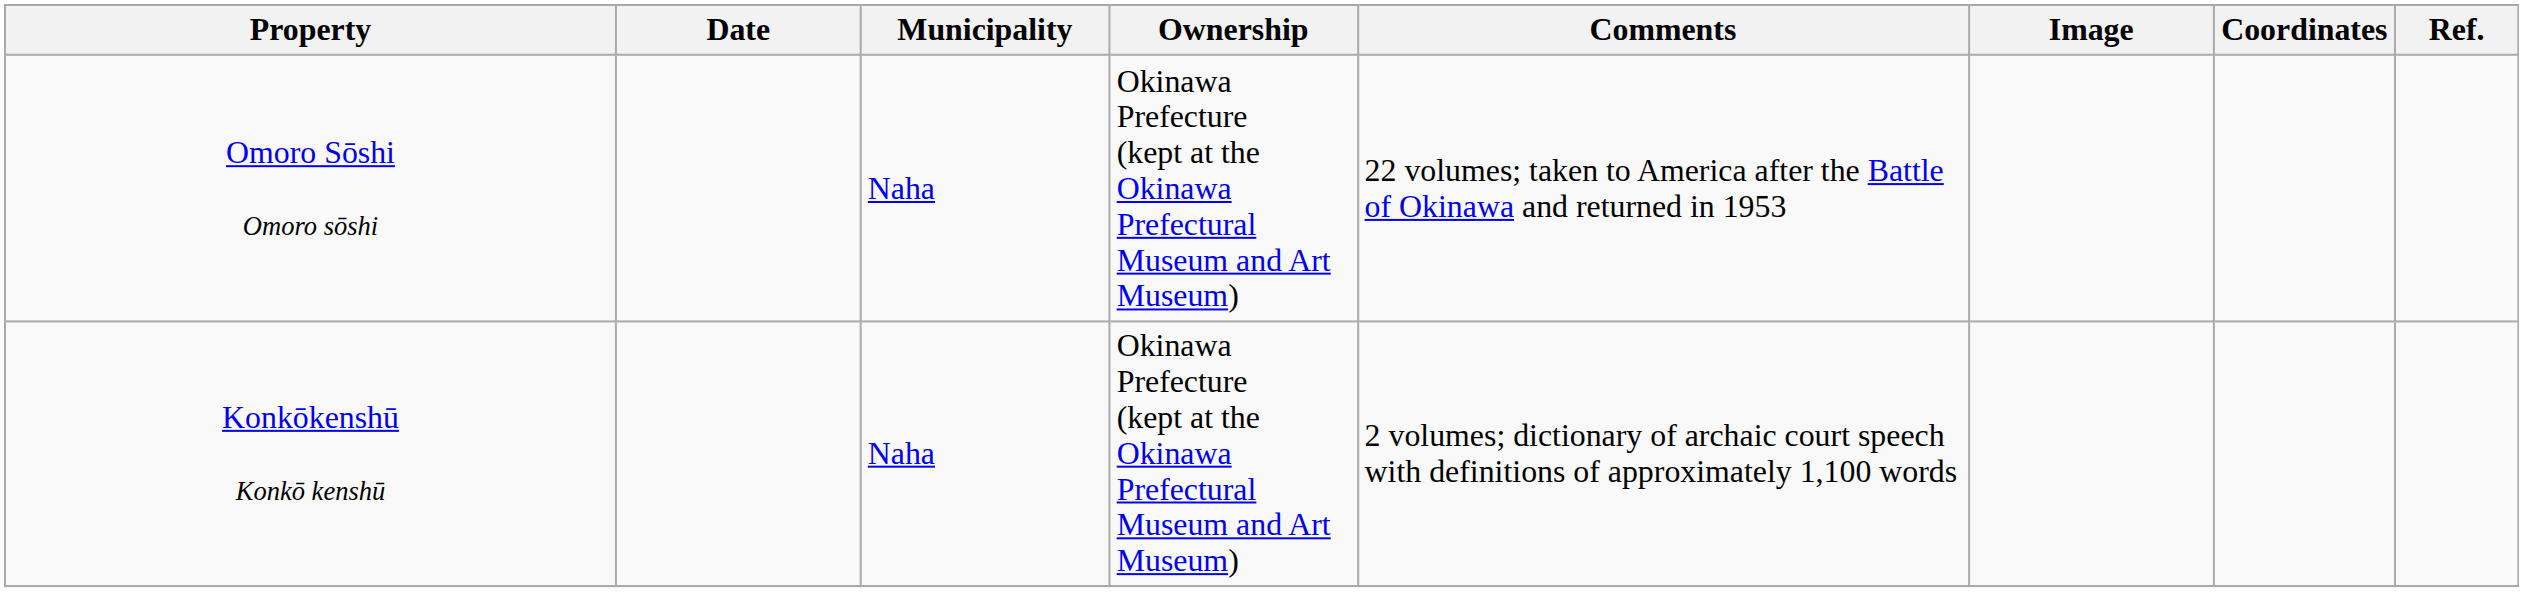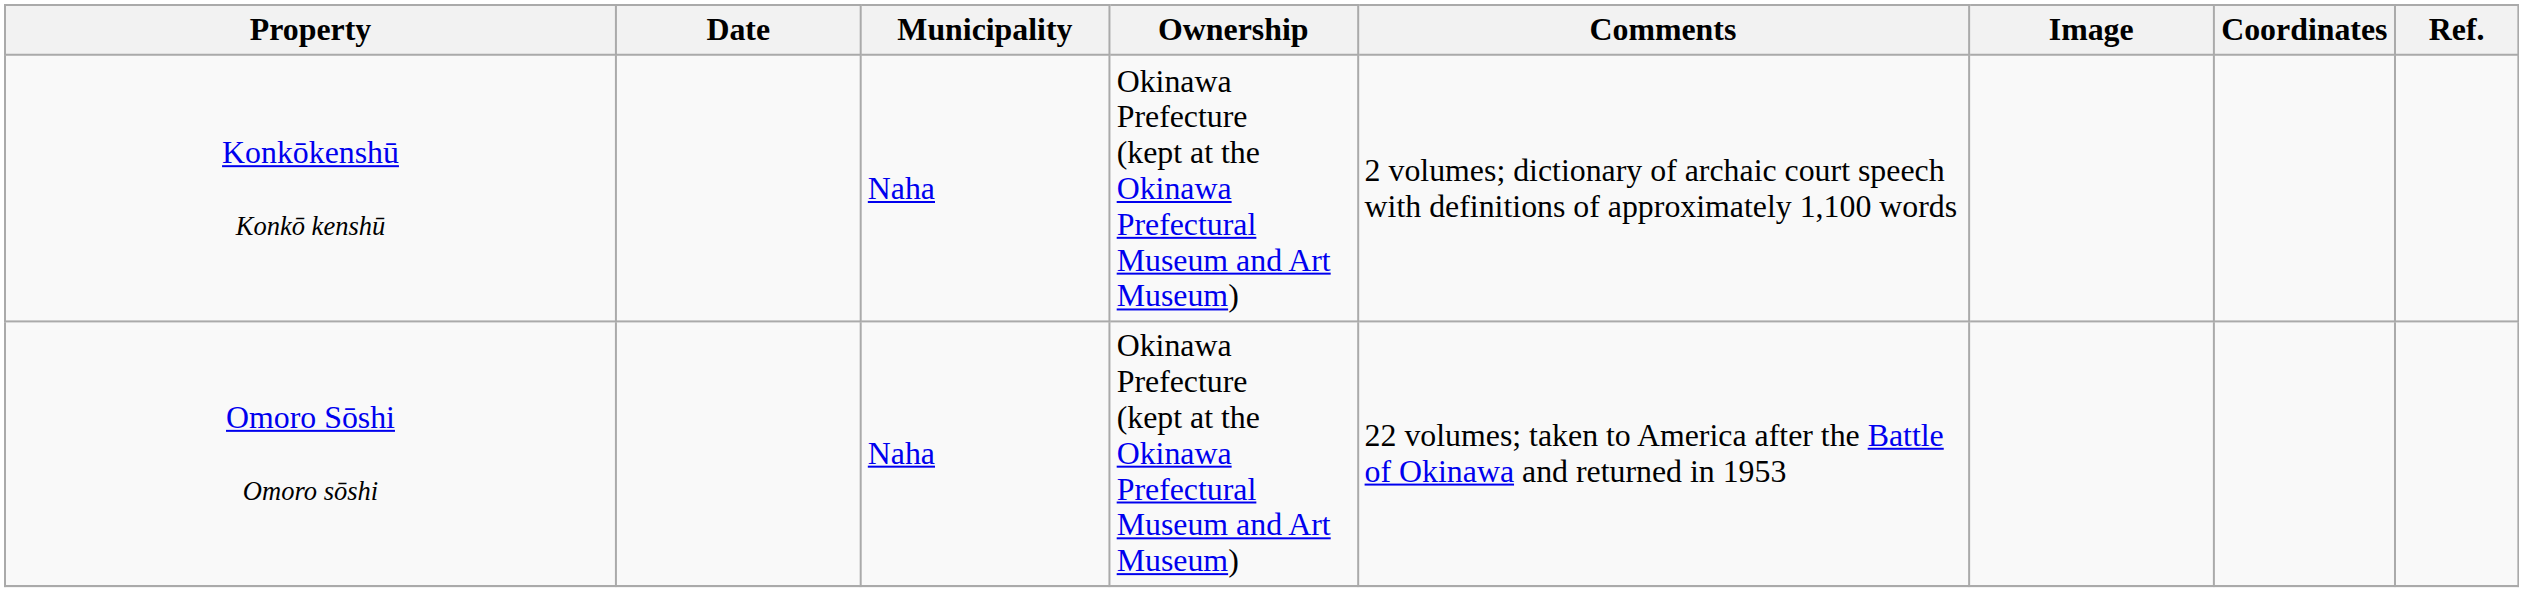rows swapped: Omoro Sōshi Omoro sōshi <-> Konkōkenshū Konkō kenshū
